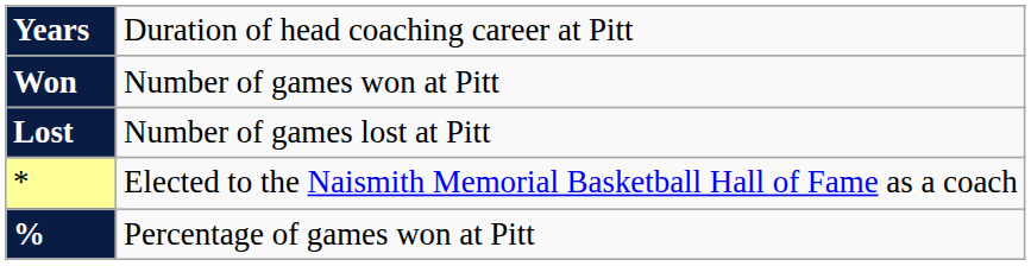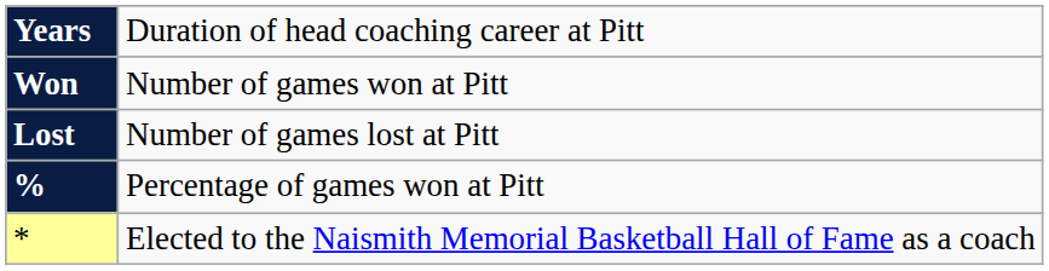rows swapped: % <-> *
